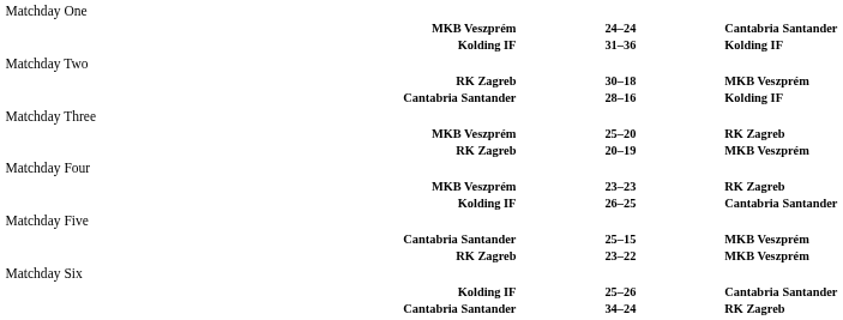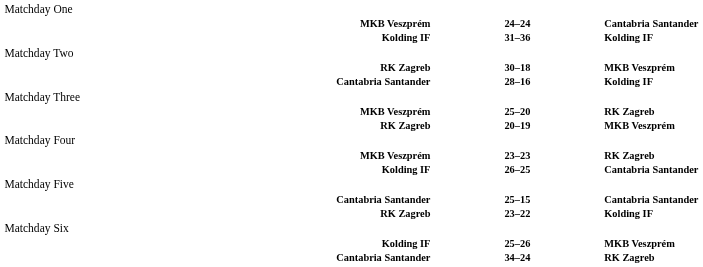25–15 | column 3: MKB Veszprém -> Cantabria Santander
23–22 | column 3: MKB Veszprém -> Kolding IF
25–26 | column 3: Cantabria Santander -> MKB Veszprém
